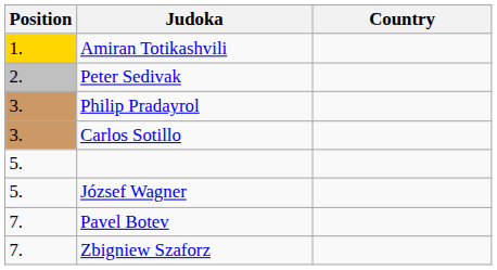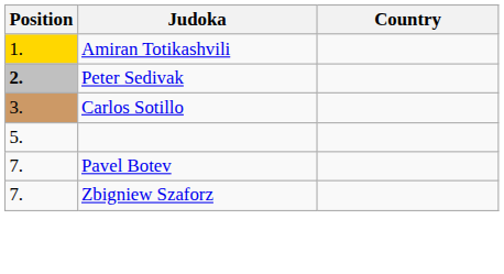Peter Sedivak | Position: normal -> bold
- row: 3. | Philip Pradayrol
- row: 5. | József Wagner
